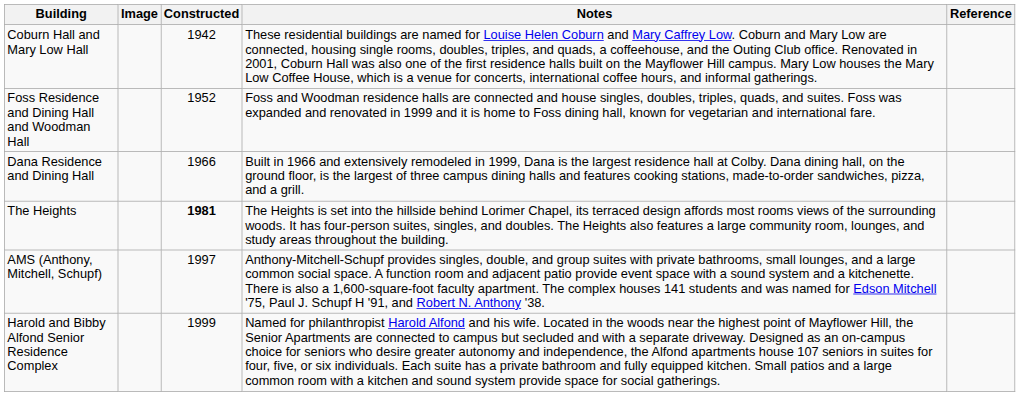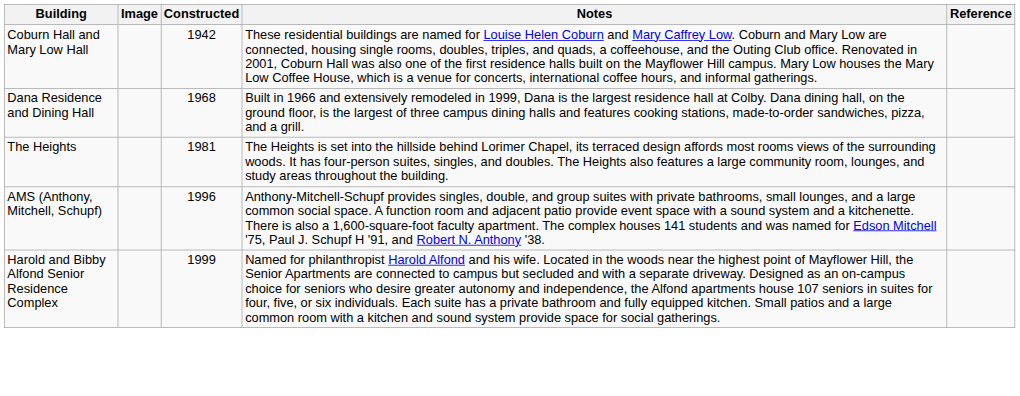- row: Foss Residence and Dining Hall and Woodman Hall | 1952 | Foss and Woodman residence halls are connected and house singles, doubles, triples, quads, and suites. Foss was expanded and renovated in 1999 and it is home to Foss dining hall, known for vegetarian and international fare.
Dana Residence and Dining Hall | Constructed: 1966 -> 1968
The Heights | Constructed: bold -> normal
AMS (Anthony, Mitchell, Schupf) | Constructed: 1997 -> 1996
